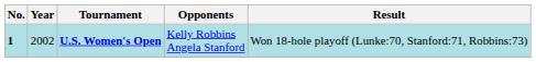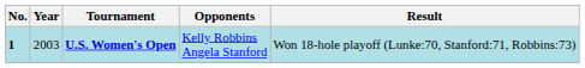U.S. Women's Open | Year: 2002 -> 2003
